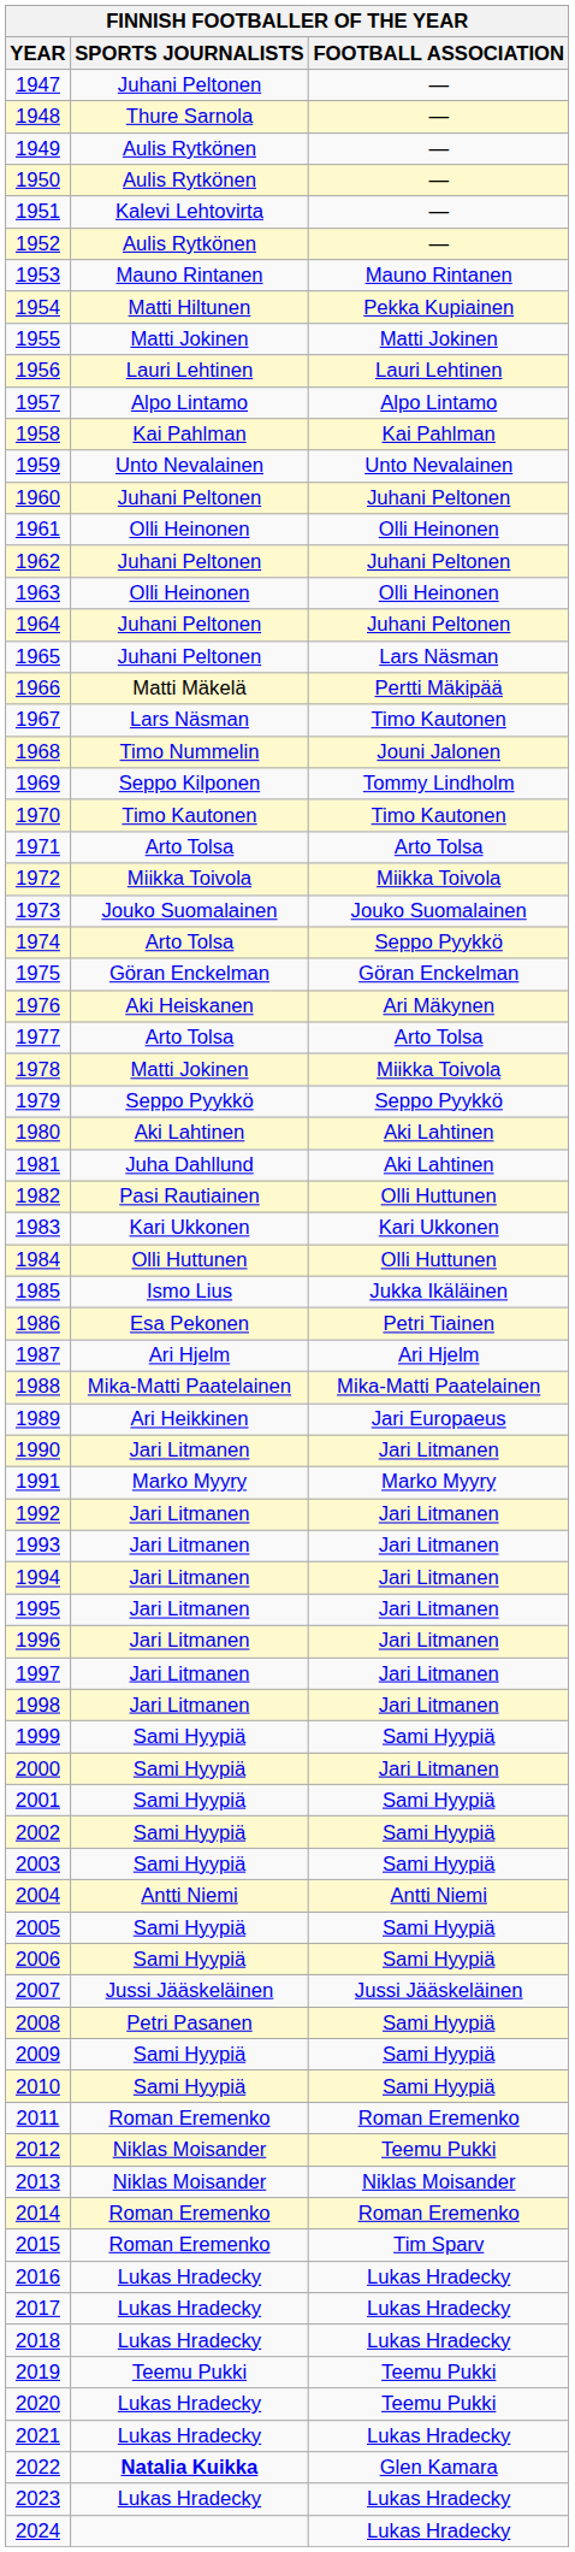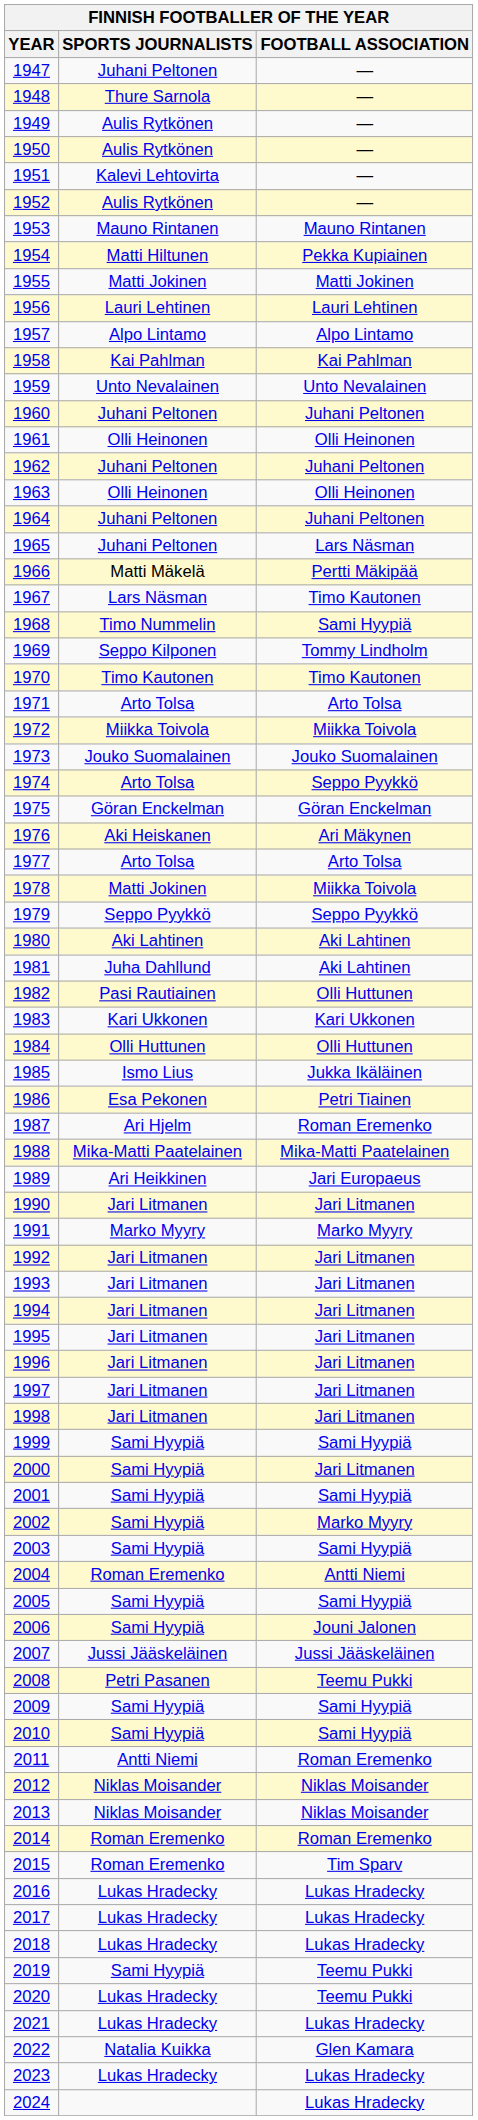1968 | FOOTBALL ASSOCIATION: Jouni Jalonen -> Sami Hyypiä
1987 | FOOTBALL ASSOCIATION: Ari Hjelm -> Roman Eremenko
2002 | FOOTBALL ASSOCIATION: Sami Hyypiä -> Marko Myyry
2004 | SPORTS JOURNALISTS: Antti Niemi -> Roman Eremenko
2006 | FOOTBALL ASSOCIATION: Sami Hyypiä -> Jouni Jalonen
2008 | FOOTBALL ASSOCIATION: Sami Hyypiä -> Teemu Pukki
2011 | SPORTS JOURNALISTS: Roman Eremenko -> Antti Niemi
2012 | FOOTBALL ASSOCIATION: Teemu Pukki -> Niklas Moisander
2019 | SPORTS JOURNALISTS: Teemu Pukki -> Sami Hyypiä
2022 | SPORTS JOURNALISTS: bold -> normal
